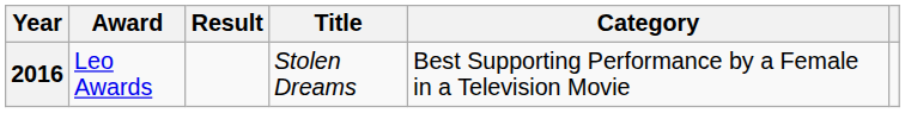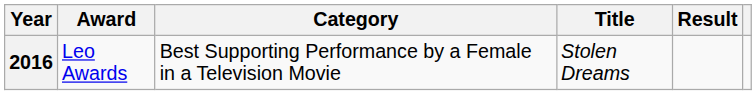columns swapped: Category <-> Result
